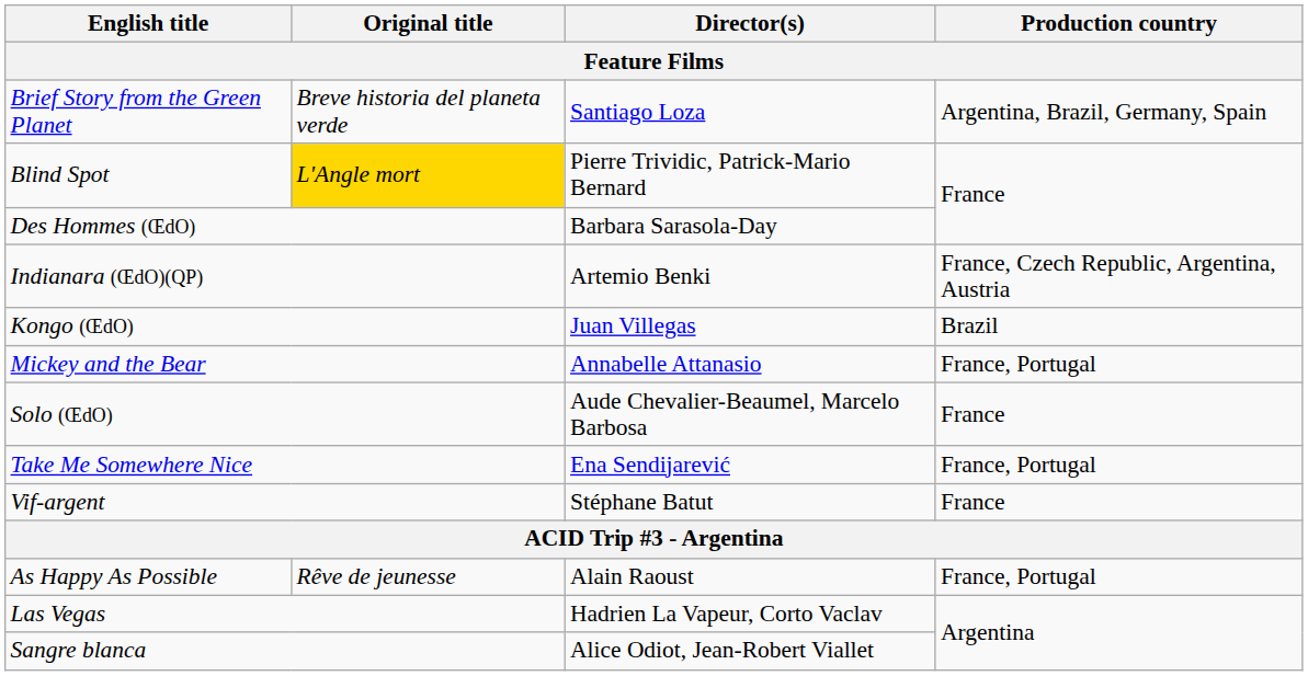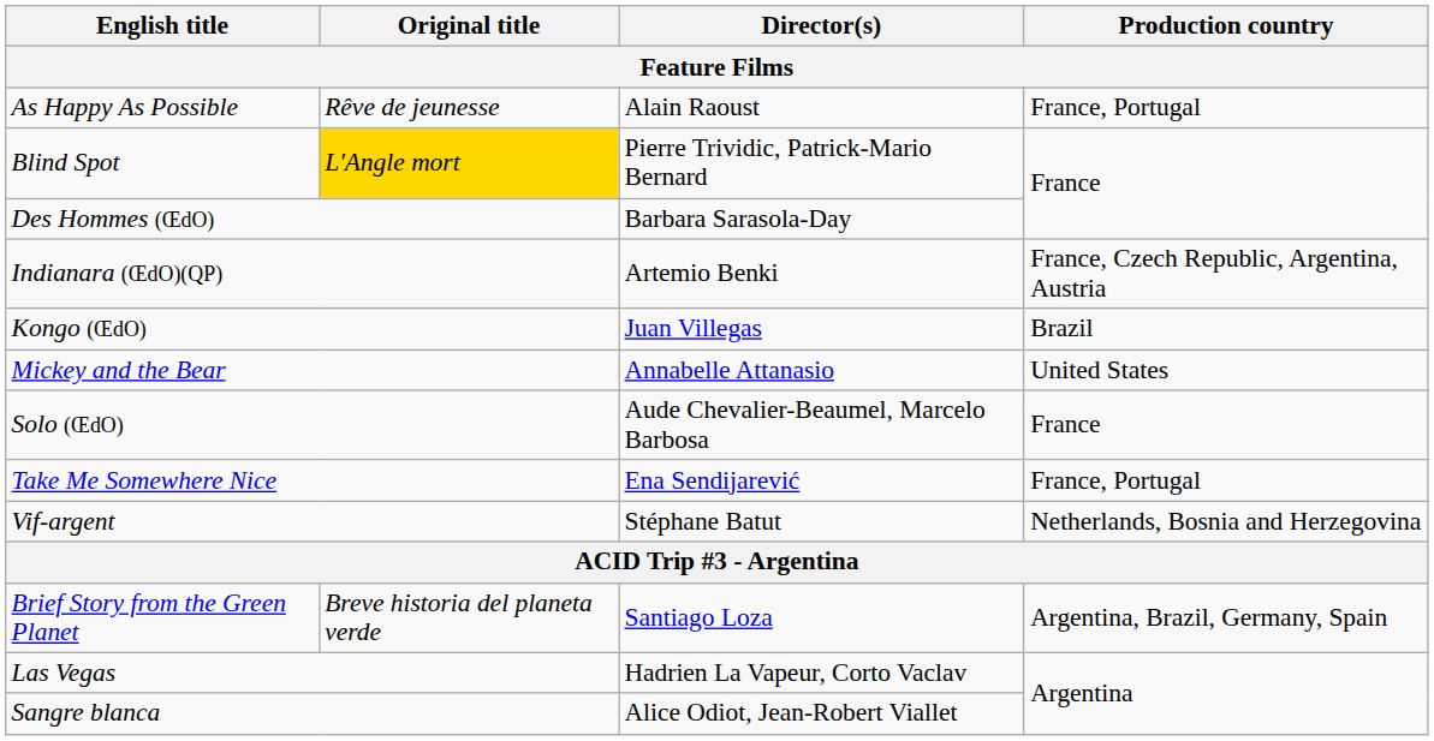rows swapped: As Happy As Possible <-> Brief Story from the Green Planet
Mickey and the Bear | Production country: France, Portugal -> United States
Vif-argent | Production country: France -> Netherlands, Bosnia and Herzegovina
